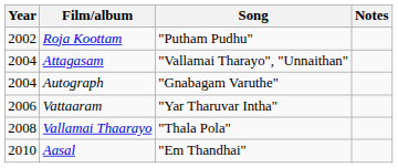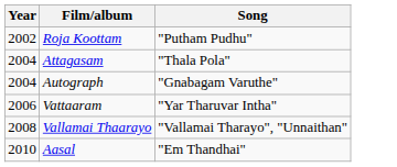- column: Notes
Attagasam | Song: "Vallamai Tharayo", "Unnaithan" -> "Thala Pola"
Vallamai Thaarayo | Song: "Thala Pola" -> "Vallamai Tharayo", "Unnaithan"
